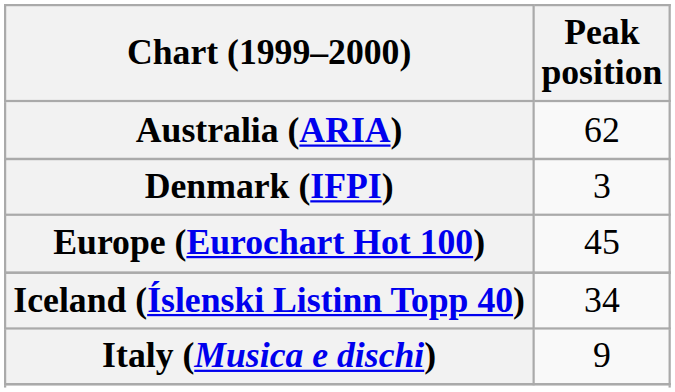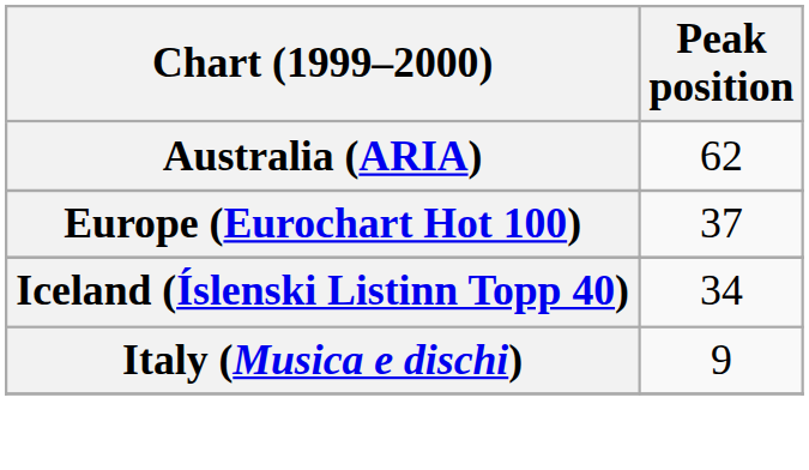- row: Denmark (IFPI) | 3
Europe (Eurochart Hot 100) | Peak position: 45 -> 37
